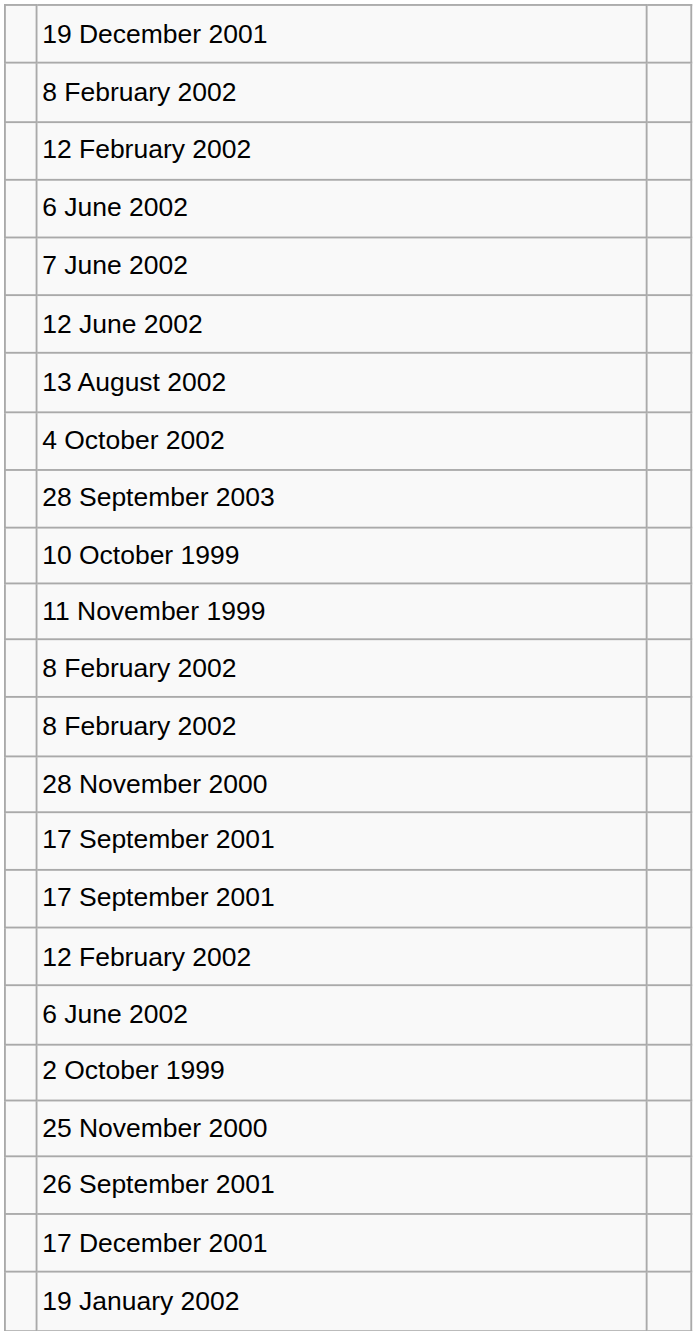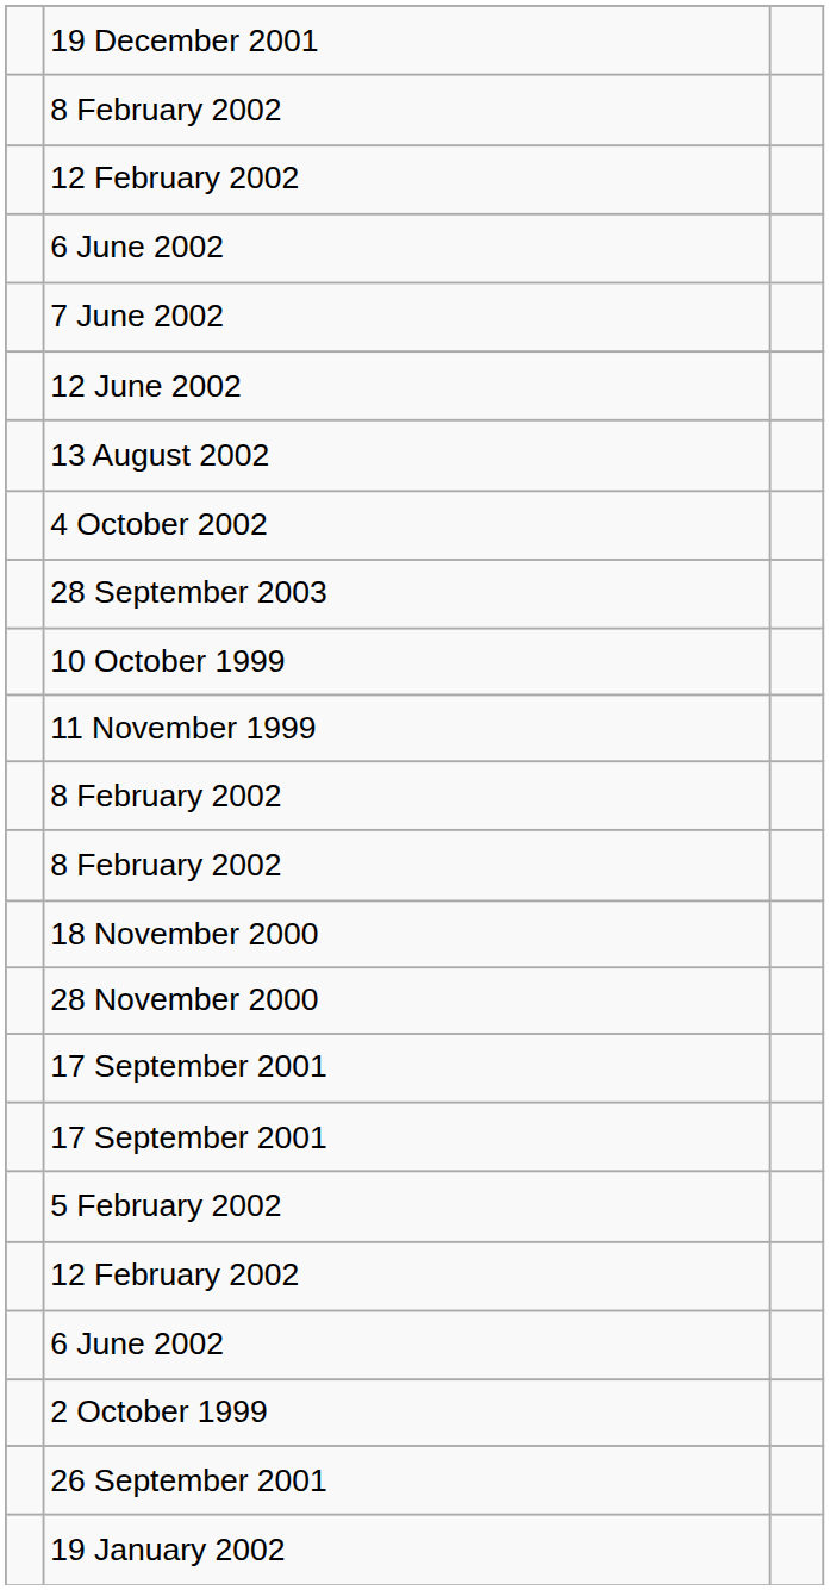+ row: 18 November 2000
+ row: 5 February 2002
- row: 25 November 2000
- row: 17 December 2001
